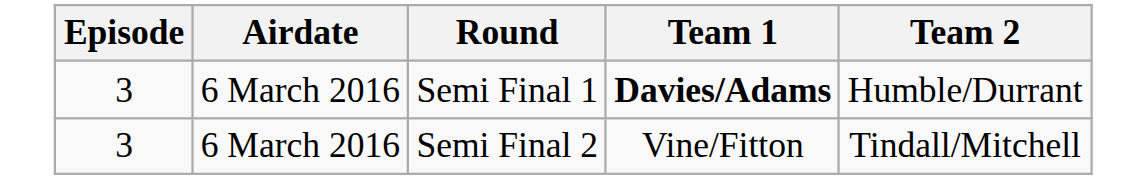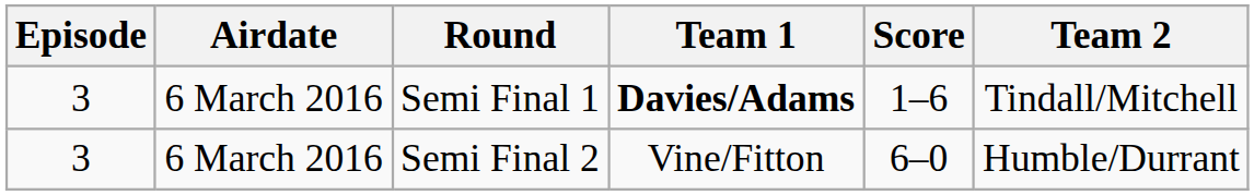+ column: Score | 1–6 | 6–0
Semi Final 1 | Team 2: Humble/Durrant -> Tindall/Mitchell
Semi Final 2 | Team 2: Tindall/Mitchell -> Humble/Durrant
